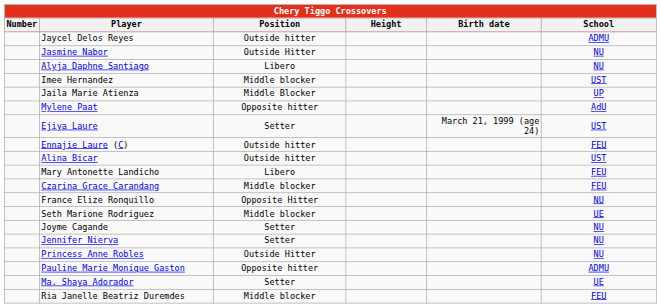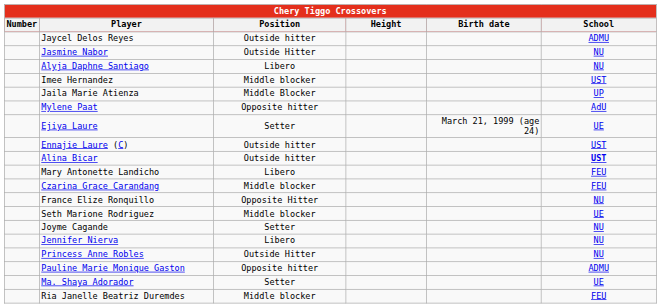Ejiya Laure | School: UST -> UE
Ennajie Laure (C) | School: FEU -> UST
Alina Bicar | School: normal -> bold
Jennifer Nierva | Position: Setter -> Libero
